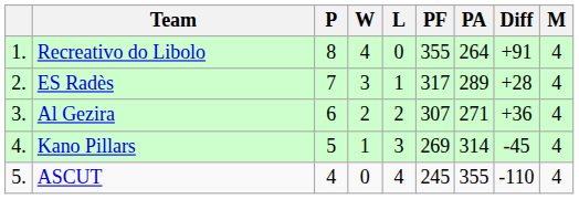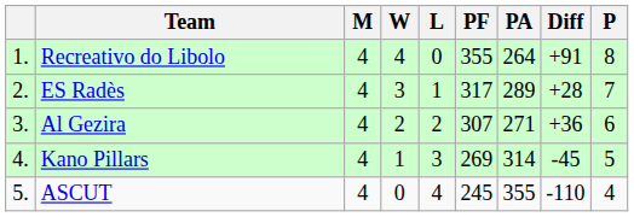columns swapped: M <-> P
